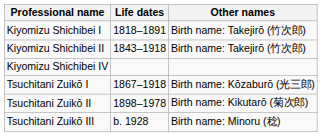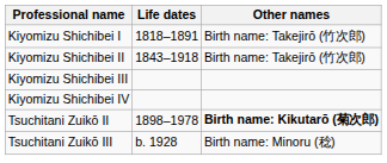+ row: Kiyomizu Shichibei III
- row: Tsuchitani Zuikō I | 1867–1918 | Birth name: Kōzaburō (光三郎)
Tsuchitani Zuikō II | Other names: normal -> bold
